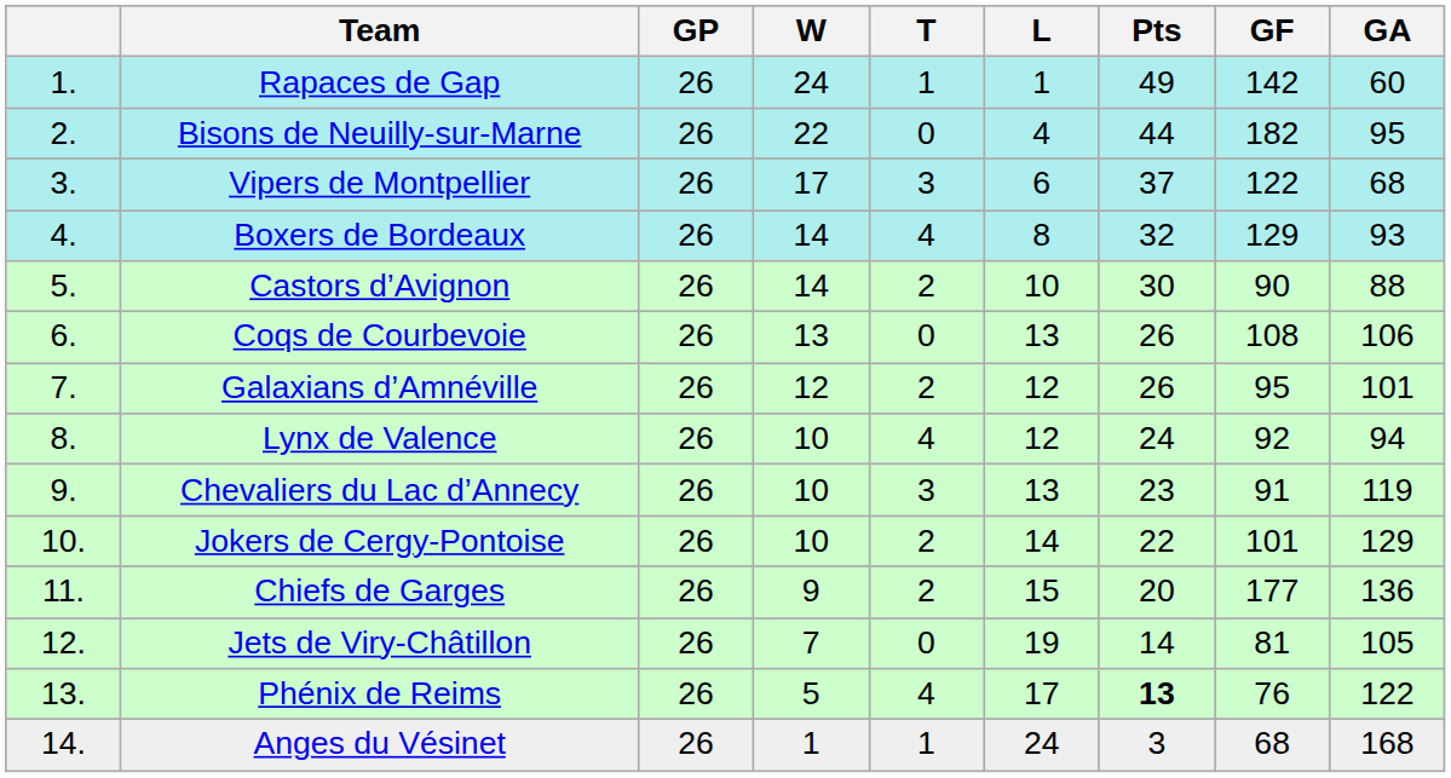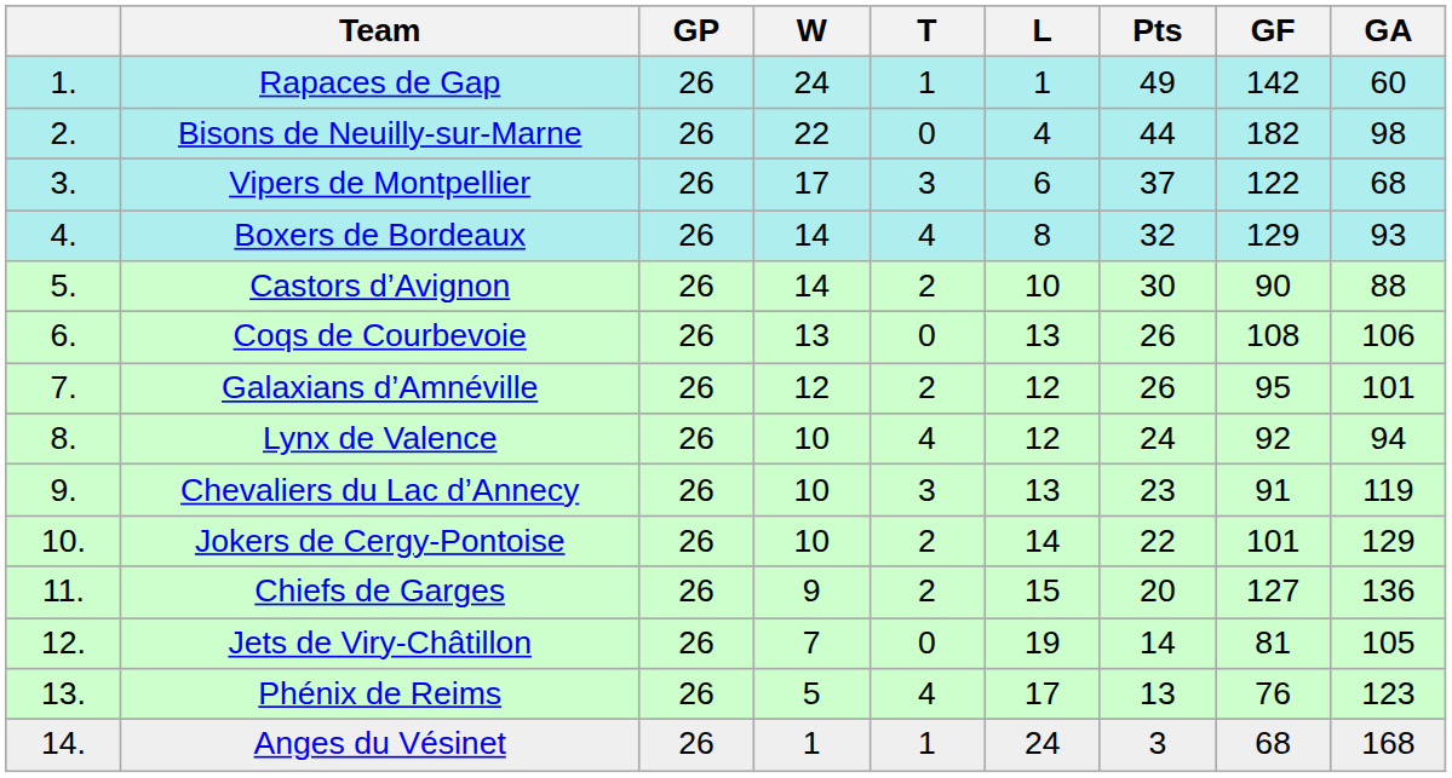Bisons de Neuilly-sur-Marne | GA: 95 -> 98
Chiefs de Garges | GF: 177 -> 127
Phénix de Reims | Pts: bold -> normal
Phénix de Reims | GA: 122 -> 123
